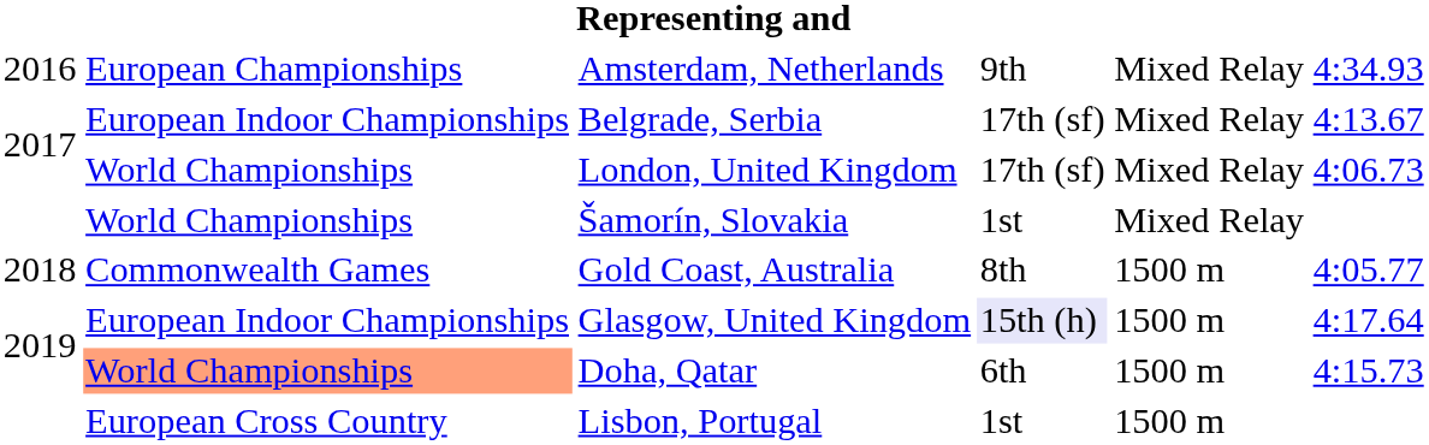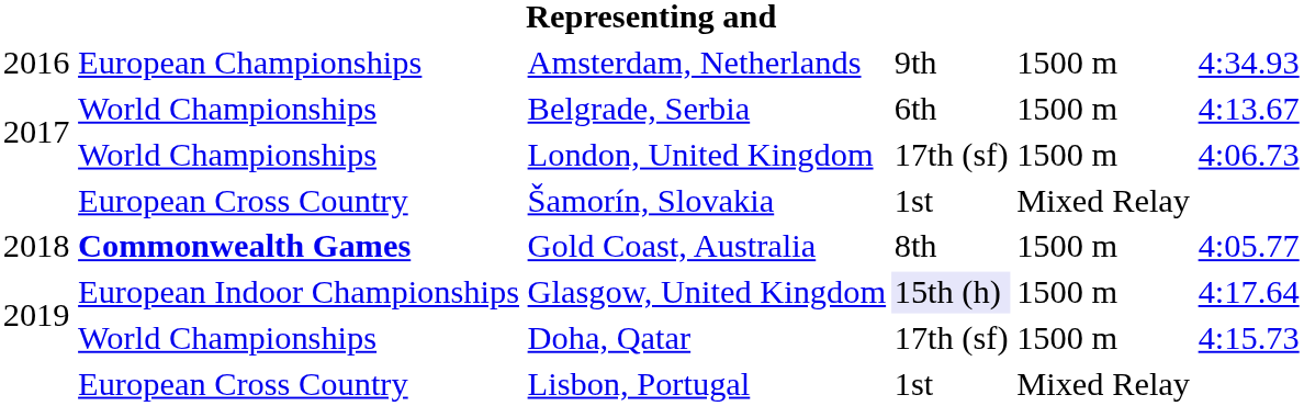Amsterdam, Netherlands | column 5: Mixed Relay -> 1500 m
Belgrade, Serbia | column 2: European Indoor Championships -> World Championships
Belgrade, Serbia | column 4: 17th (sf) -> 6th
Belgrade, Serbia | column 5: Mixed Relay -> 1500 m
London, United Kingdom | column 5: Mixed Relay -> 1500 m
Šamorín, Slovakia | column 2: World Championships -> European Cross Country
Gold Coast, Australia | column 2: normal -> bold
Doha, Qatar | column 2: lightsalmon background -> no background
Doha, Qatar | column 4: 6th -> 17th (sf)
Lisbon, Portugal | column 5: 1500 m -> Mixed Relay
